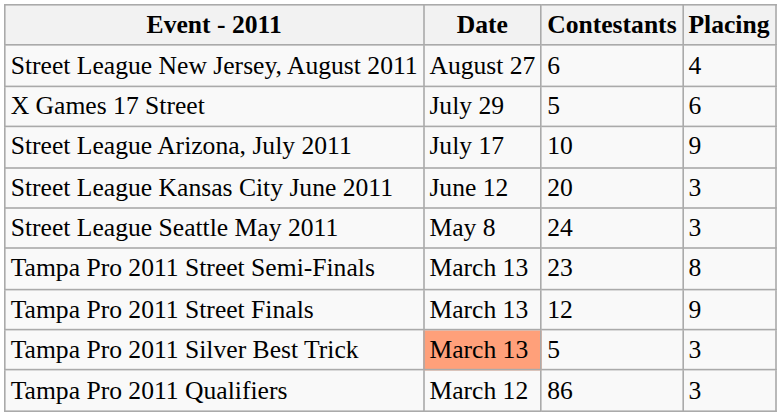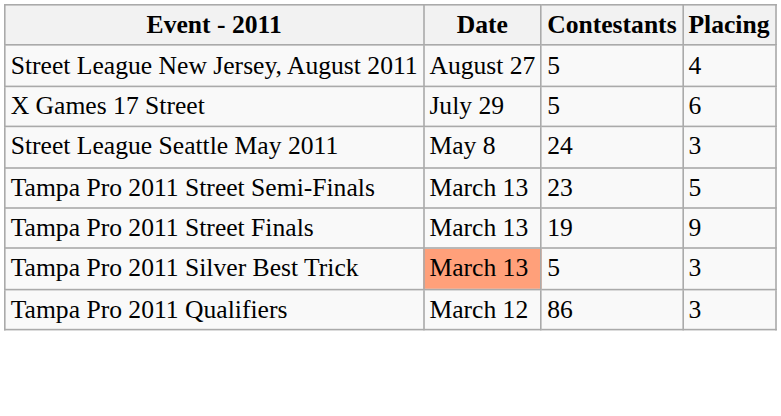Street League New Jersey, August 2011 | Contestants: 6 -> 5
- row: Street League Arizona, July 2011 | July 17 | 10 | 9
- row: Street League Kansas City June 2011 | June 12 | 20 | 3
Tampa Pro 2011 Street Semi-Finals | Placing: 8 -> 5
Tampa Pro 2011 Street Finals | Contestants: 12 -> 19
